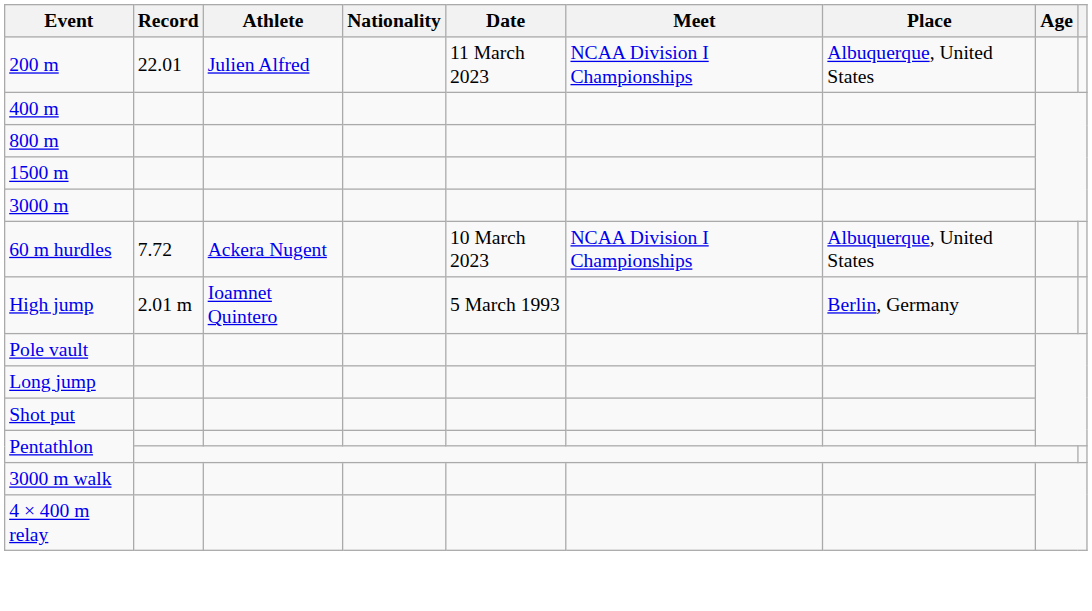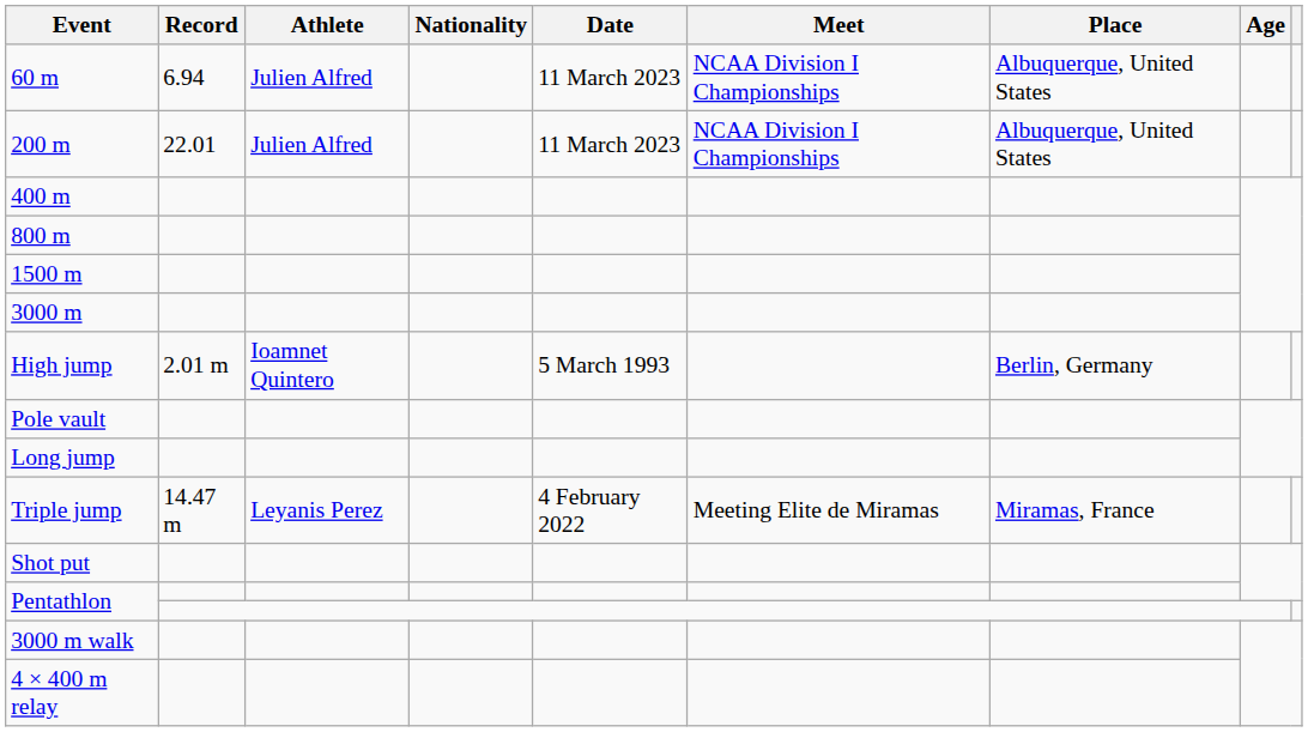+ row: 60 m | 6.94 | Julien Alfred | 11 March 2023 | NCAA Division I Championships | Albuquerque, United States
- row: 60 m hurdles | 7.72 | Ackera Nugent | 10 March 2023 | NCAA Division I Championships | Albuquerque, United States
+ row: Triple jump | 14.47 m | Leyanis Perez | 4 February 2022 | Meeting Elite de Miramas | Miramas, France
